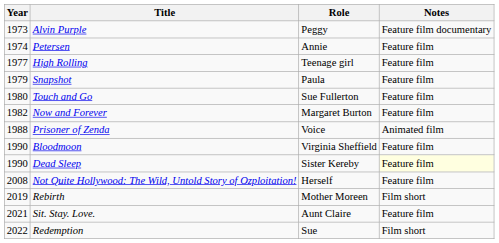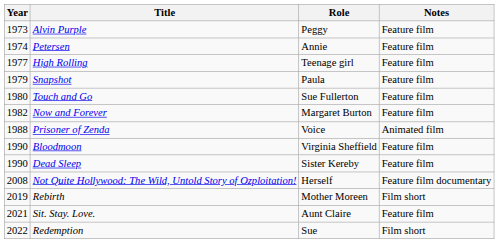Alvin Purple | Notes: Feature film documentary -> Feature film
Dead Sleep | Notes: lightyellow background -> no background
Not Quite Hollywood: The Wild, Untold Story of Ozploitation! | Notes: Feature film -> Feature film documentary
